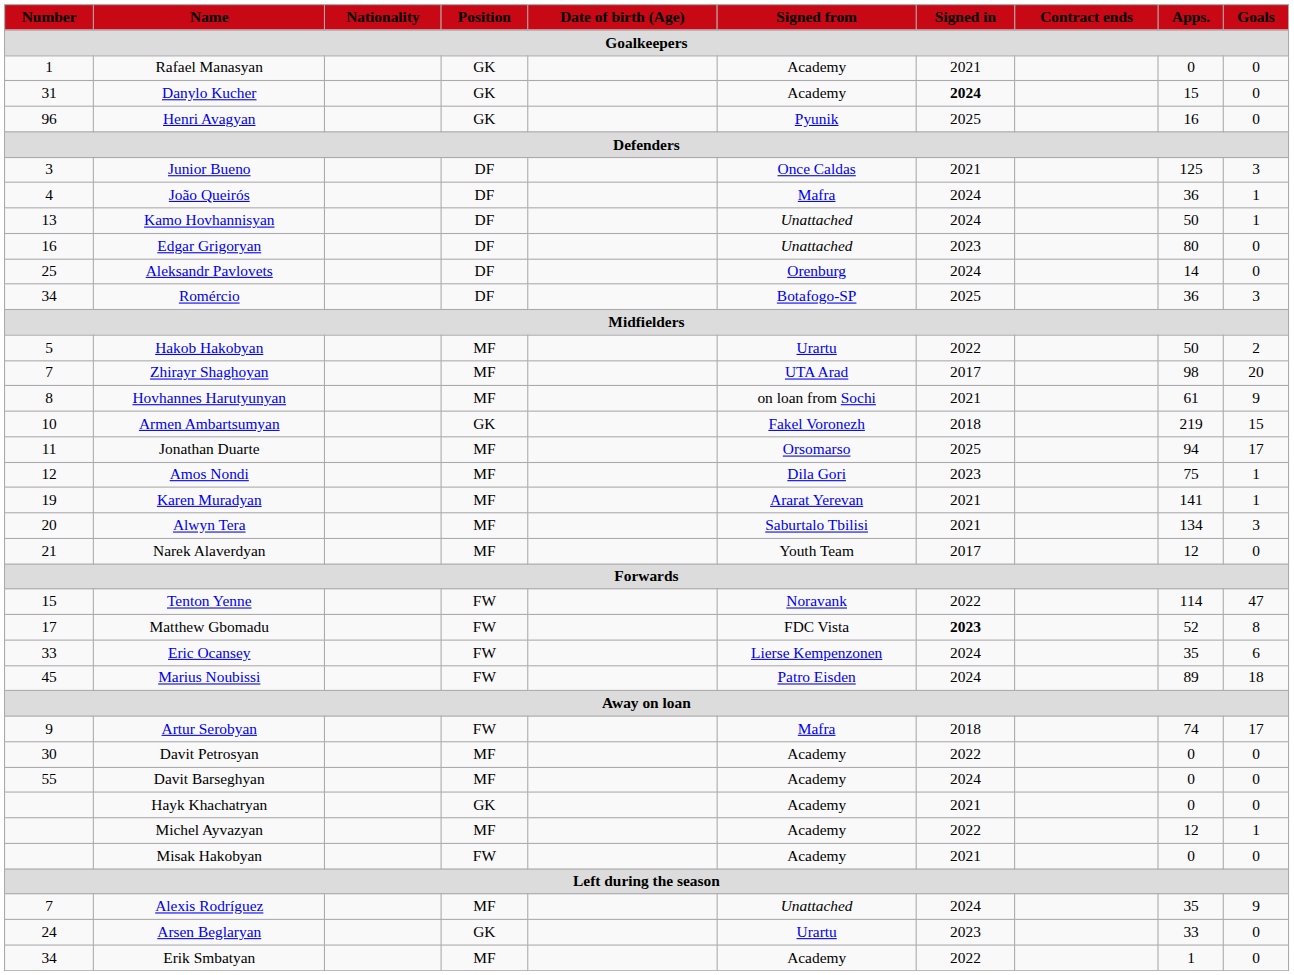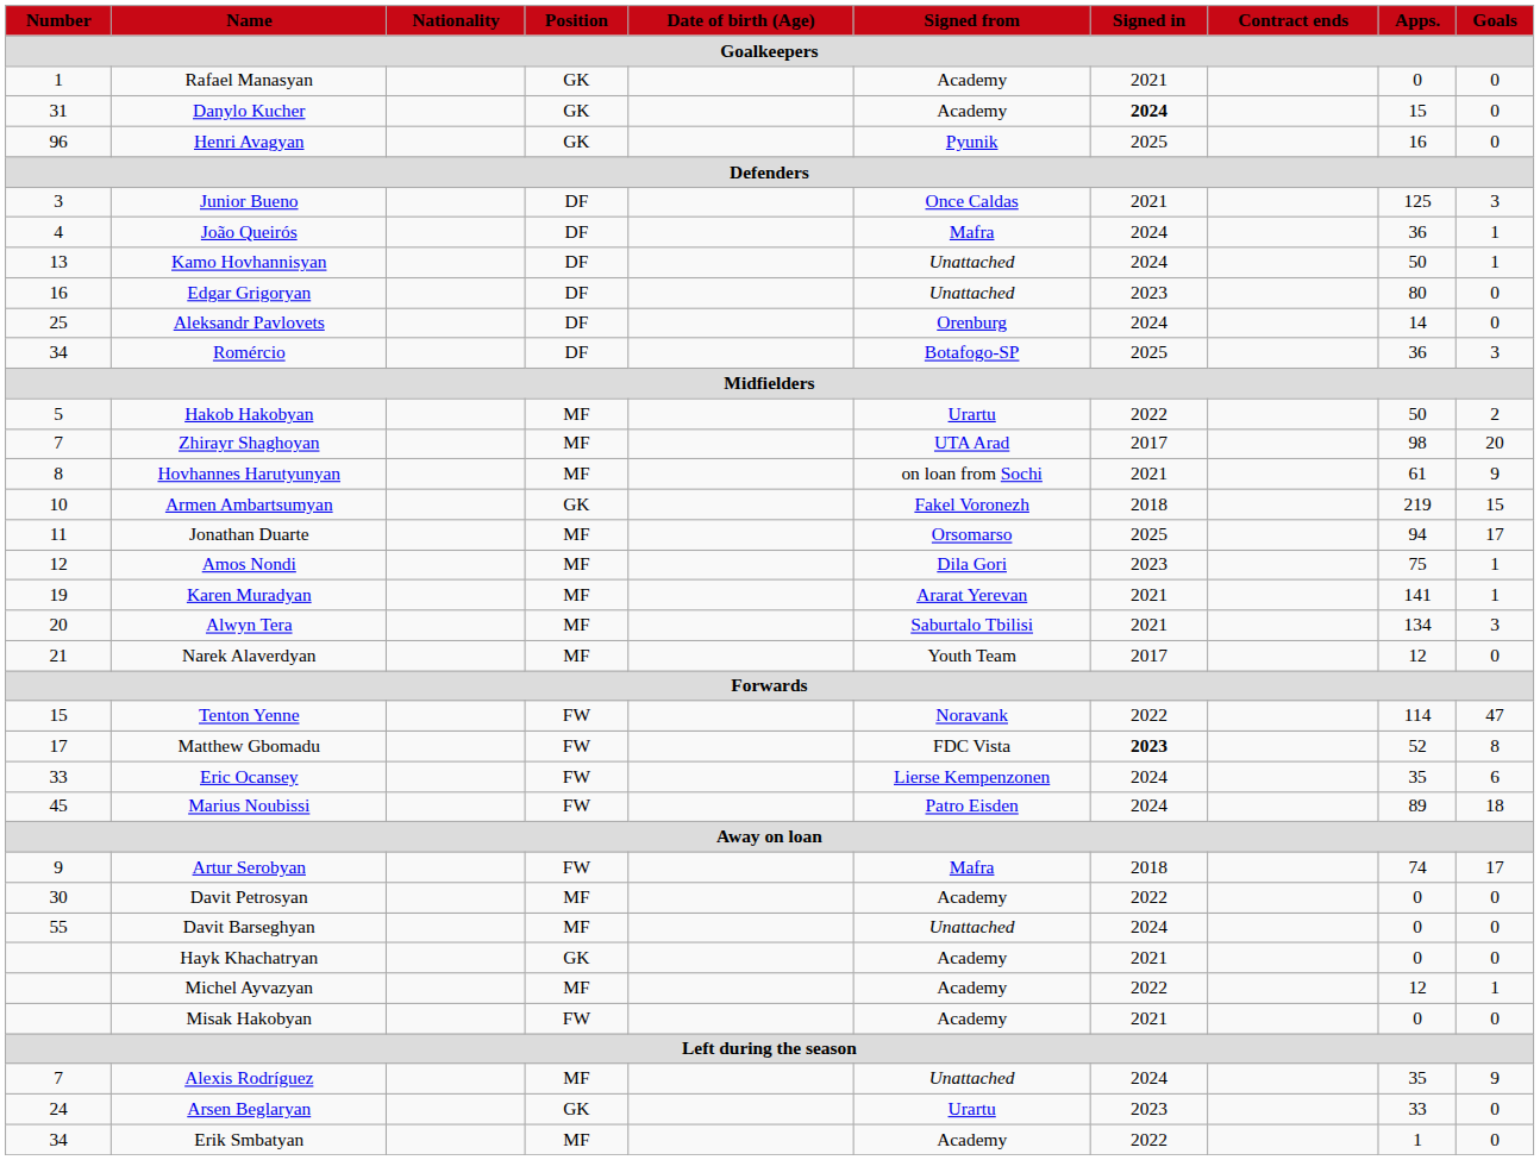Davit Barseghyan | Signed from: Academy -> Unattached
